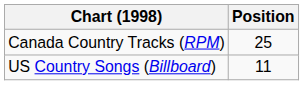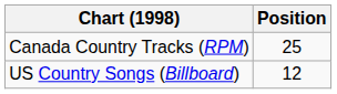US Country Songs (Billboard) | Position: 11 -> 12
